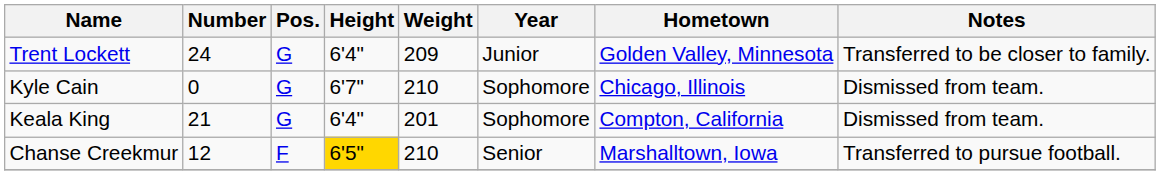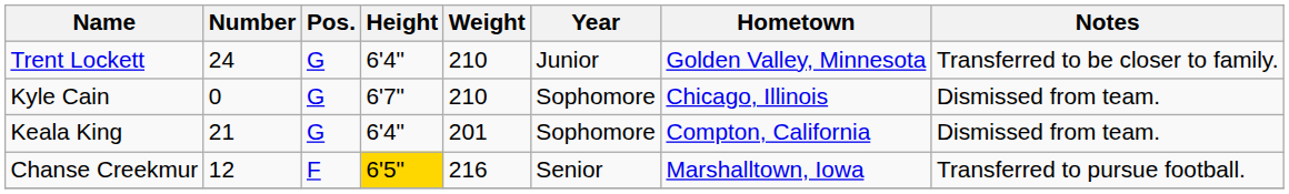Trent Lockett | Weight: 209 -> 210
Chanse Creekmur | Weight: 210 -> 216
